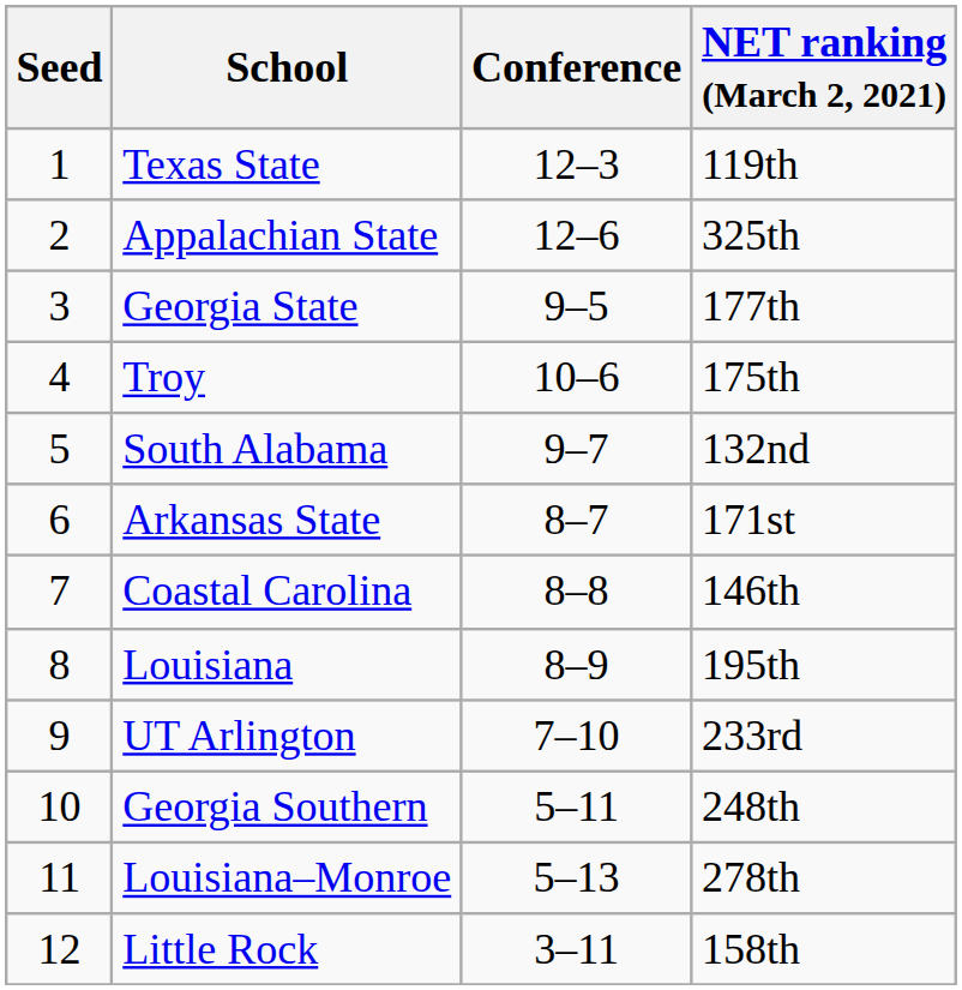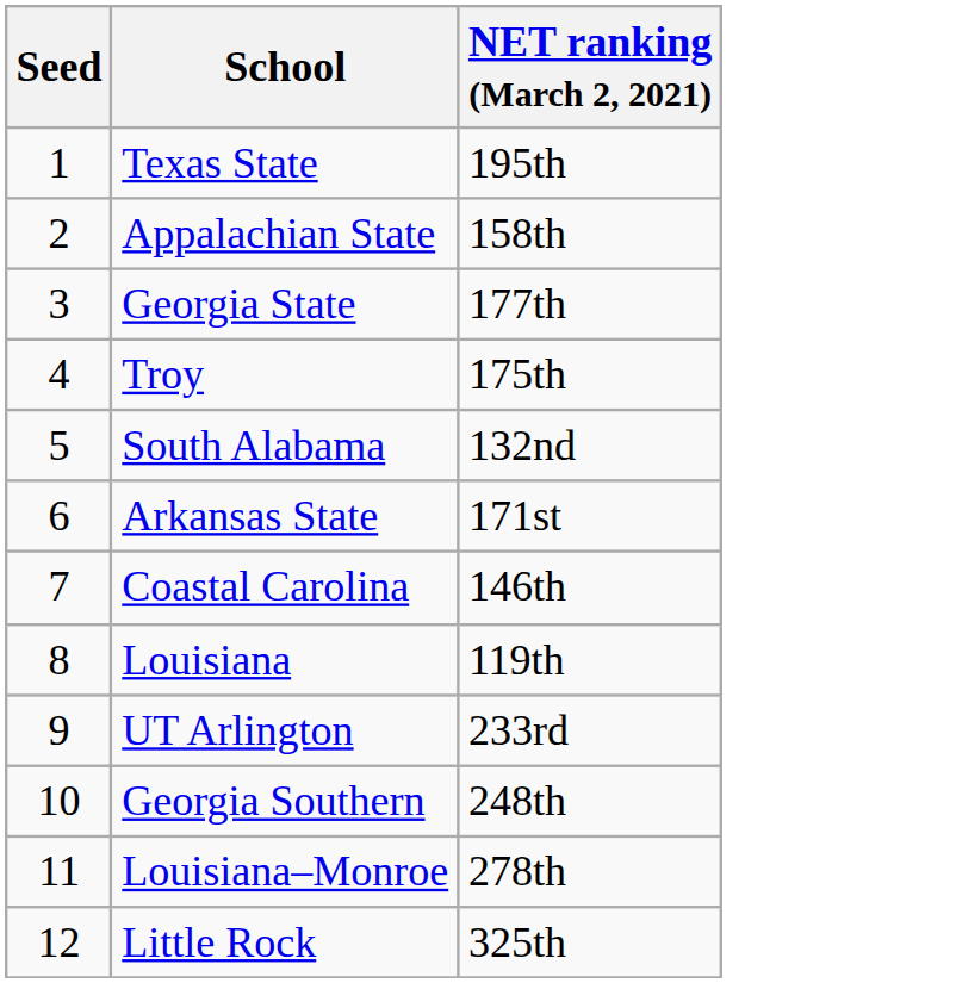- column: Conference | 12–3 | 12–6 | 9–5 | 10–6 | 9–7 | 8–7 | 8–8 | 8–9 | 7–10 | 5–11 | 5–13 | 3–11
Texas State | NET ranking (March 2, 2021): 119th -> 195th
Appalachian State | NET ranking (March 2, 2021): 325th -> 158th
Louisiana | NET ranking (March 2, 2021): 195th -> 119th
Little Rock | NET ranking (March 2, 2021): 158th -> 325th
